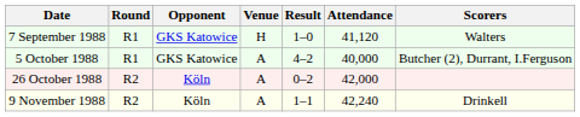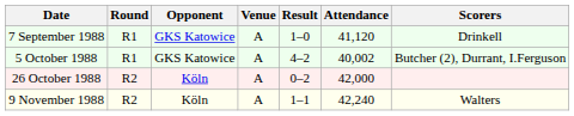7 September 1988 | Venue: H -> A
7 September 1988 | Scorers: Walters -> Drinkell
5 October 1988 | Attendance: 40,000 -> 40,002
9 November 1988 | Scorers: Drinkell -> Walters
